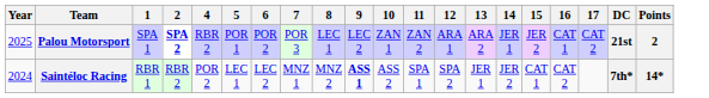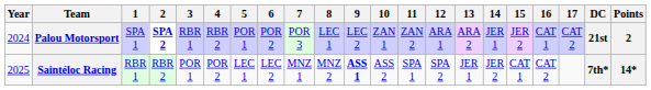+ column: 3 | RBR 1 | POR 1
Palou Motorsport | Year: 2025 -> 2024
Saintéloc Racing | Year: 2024 -> 2025
